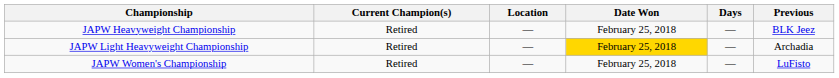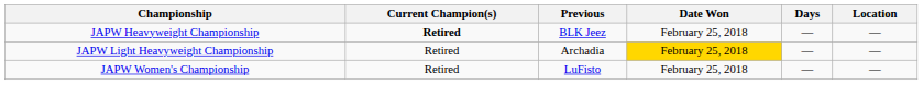columns swapped: Previous <-> Location
JAPW Heavyweight Championship | Current Champion(s): normal -> bold
